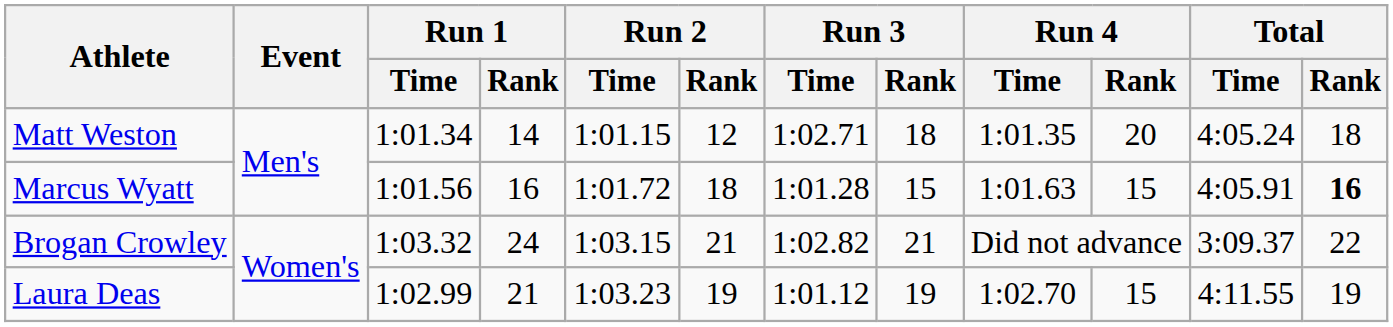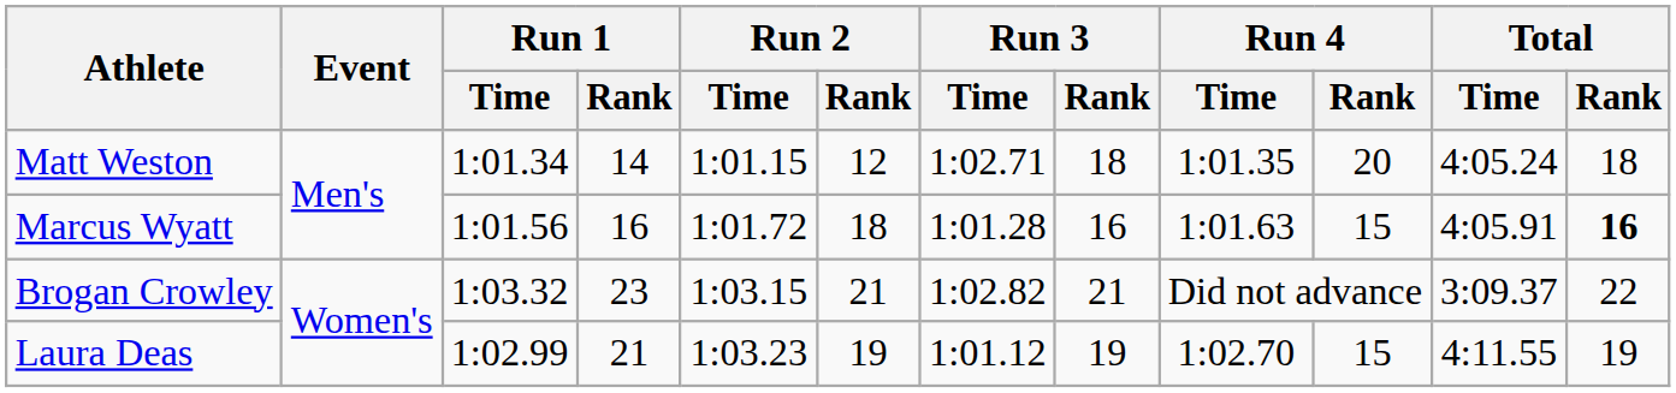Marcus Wyatt | Run 3 / Rank: 15 -> 16
Brogan Crowley | Run 1 / Rank: 24 -> 23
